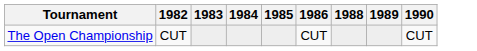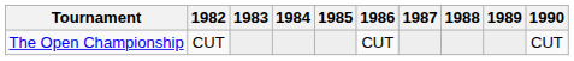+ column: 1987
